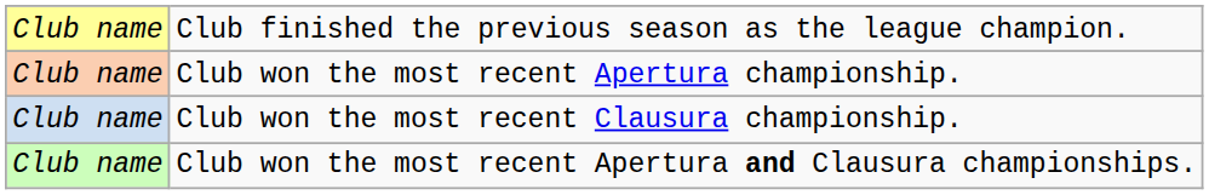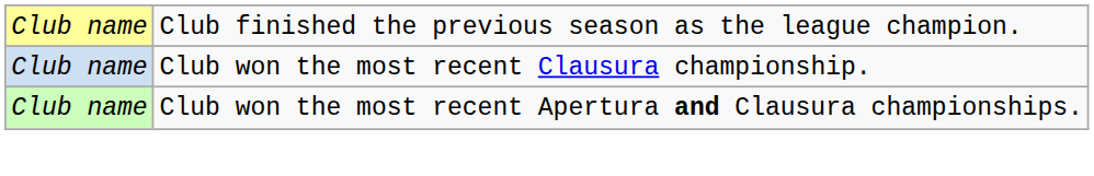- row: Club name | Club won the most recent Apertura championship.
